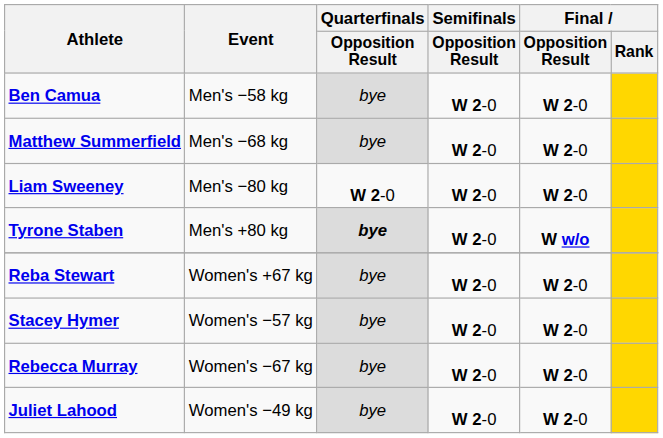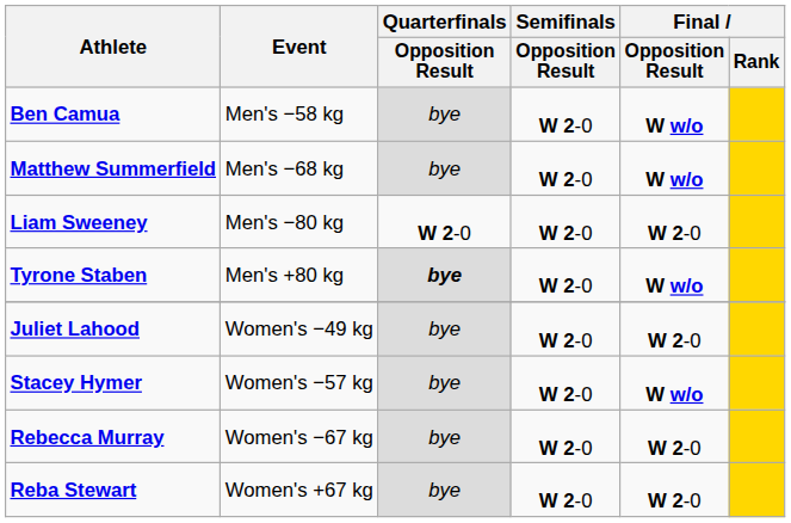Ben Camua | Final / Opposition Result: W 2-0 -> W w/o
Matthew Summerfield | Final / Opposition Result: W 2-0 -> W w/o
rows swapped: Juliet Lahood <-> Reba Stewart
Stacey Hymer | Final / Opposition Result: W 2-0 -> W w/o
